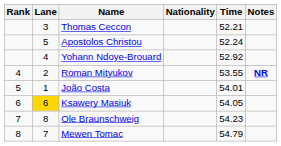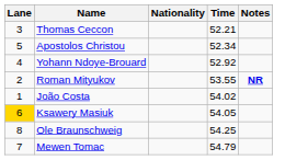- column: Rank | 4 | 5 | 6 | 7 | 8
Apostolos Christou | Time: 52.24 -> 52.34
João Costa | Time: 54.01 -> 54.02
Ole Braunschweig | Time: 54.23 -> 54.25
